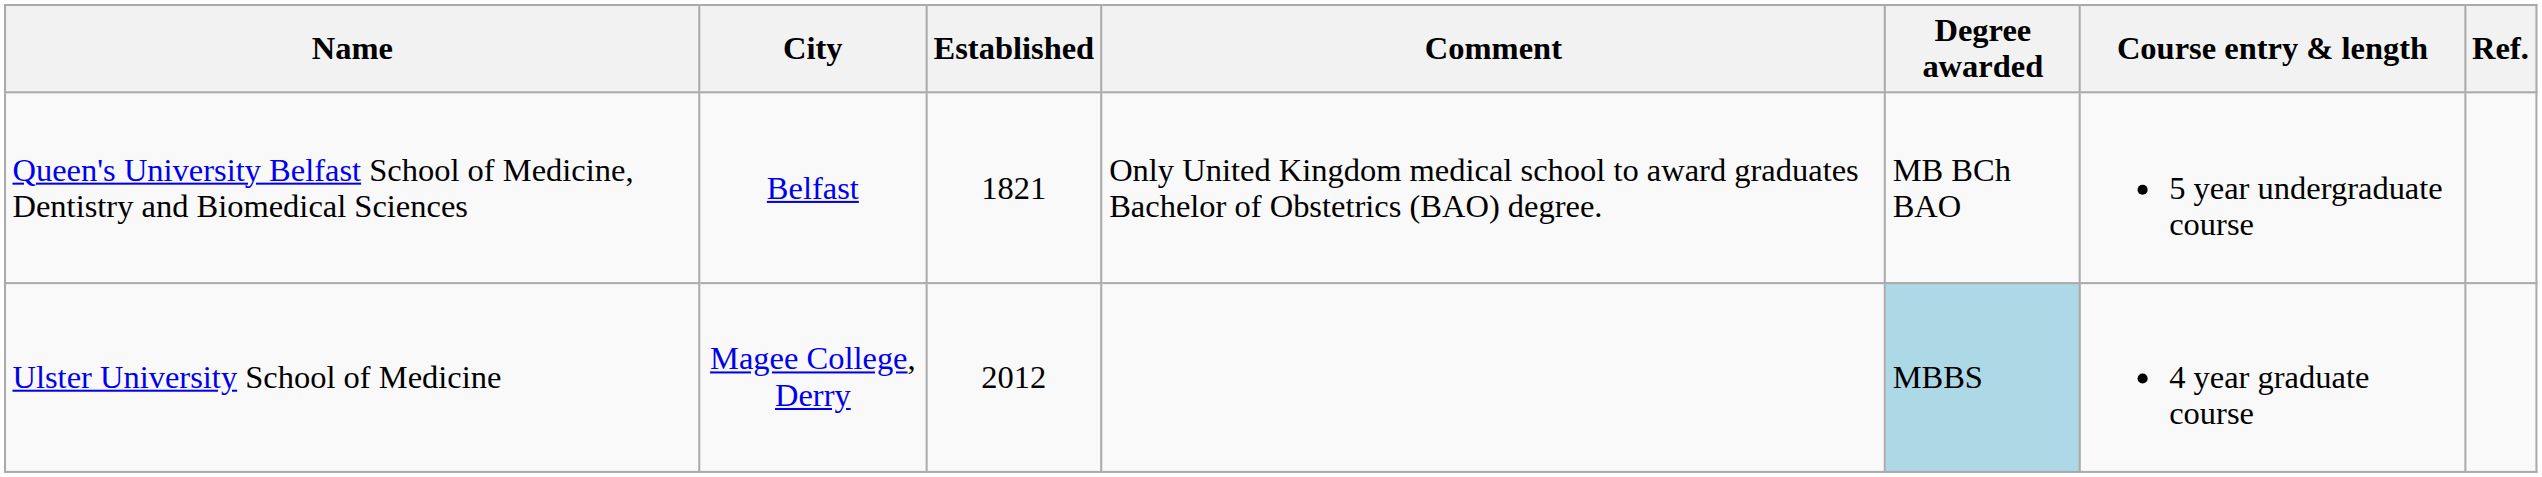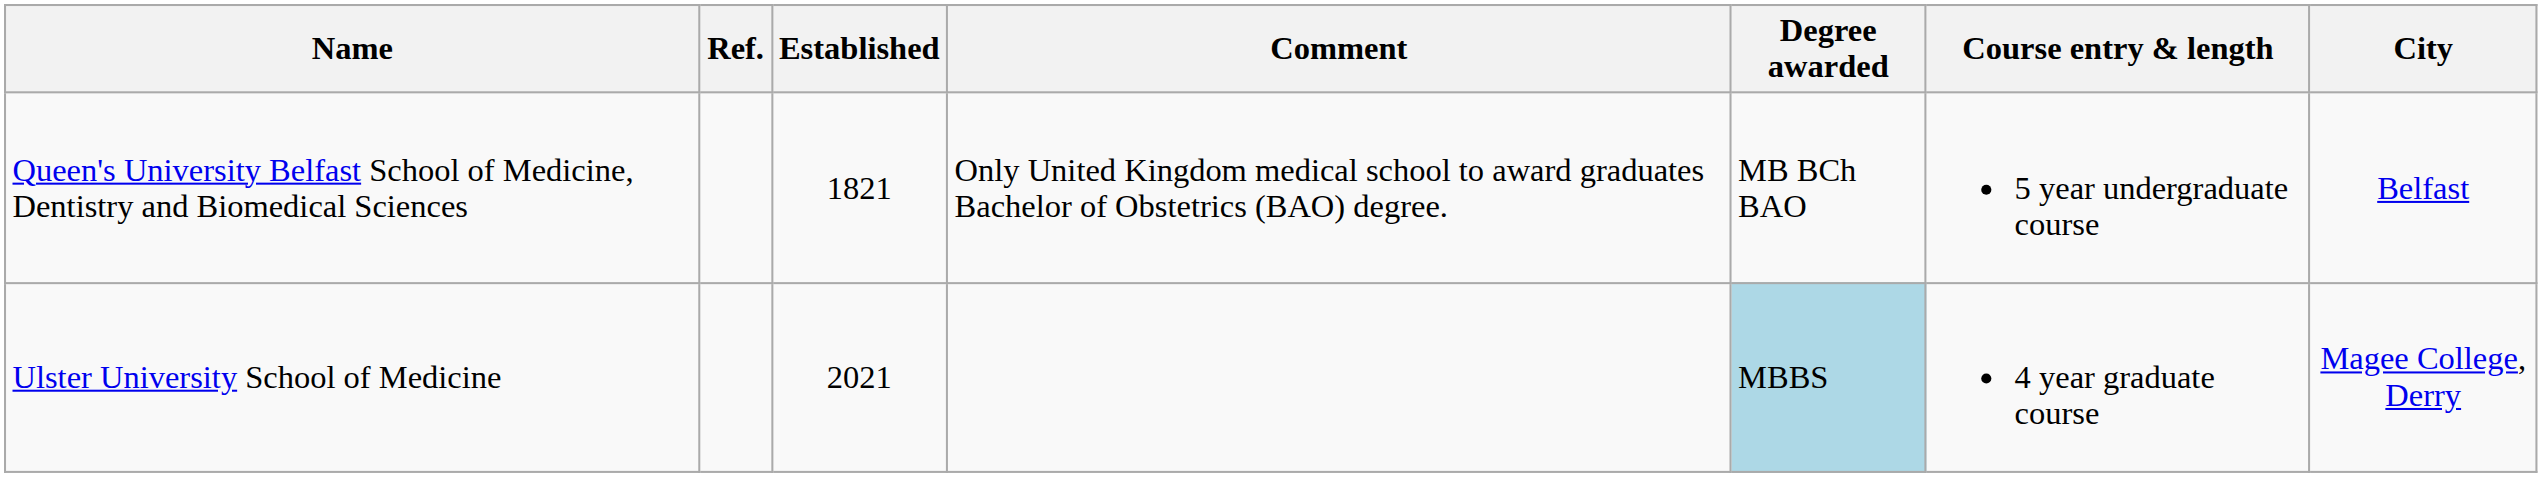columns swapped: City <-> Ref.
Ulster University School of Medicine | Established: 2012 -> 2021
